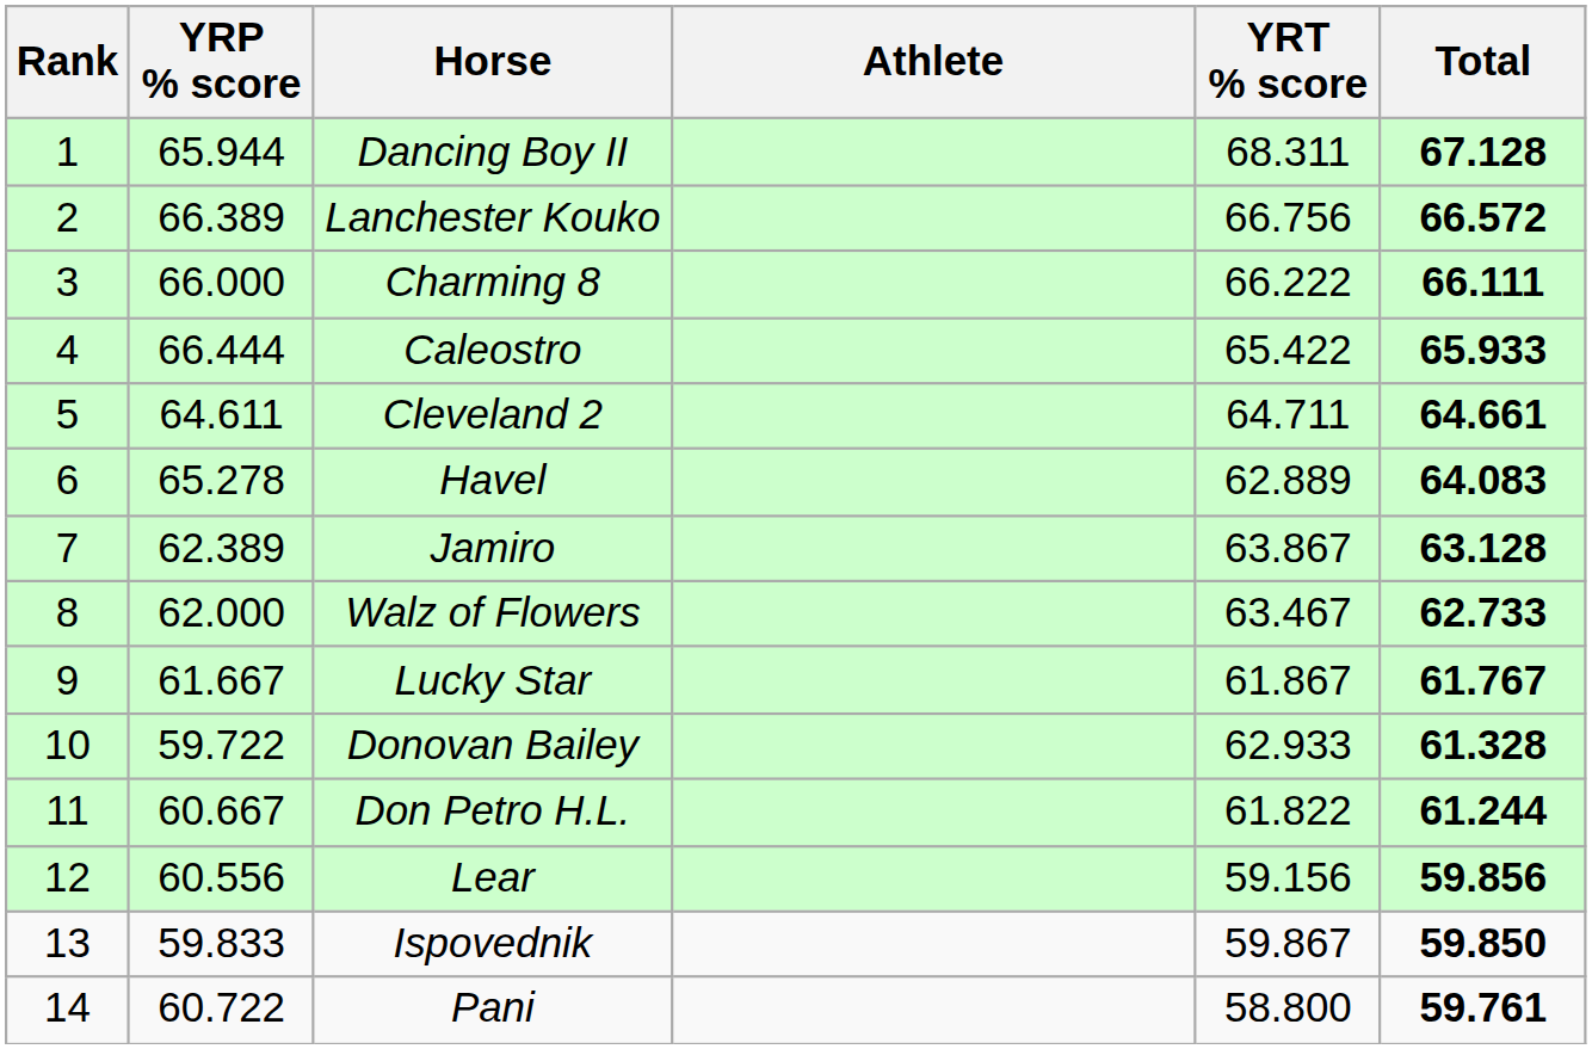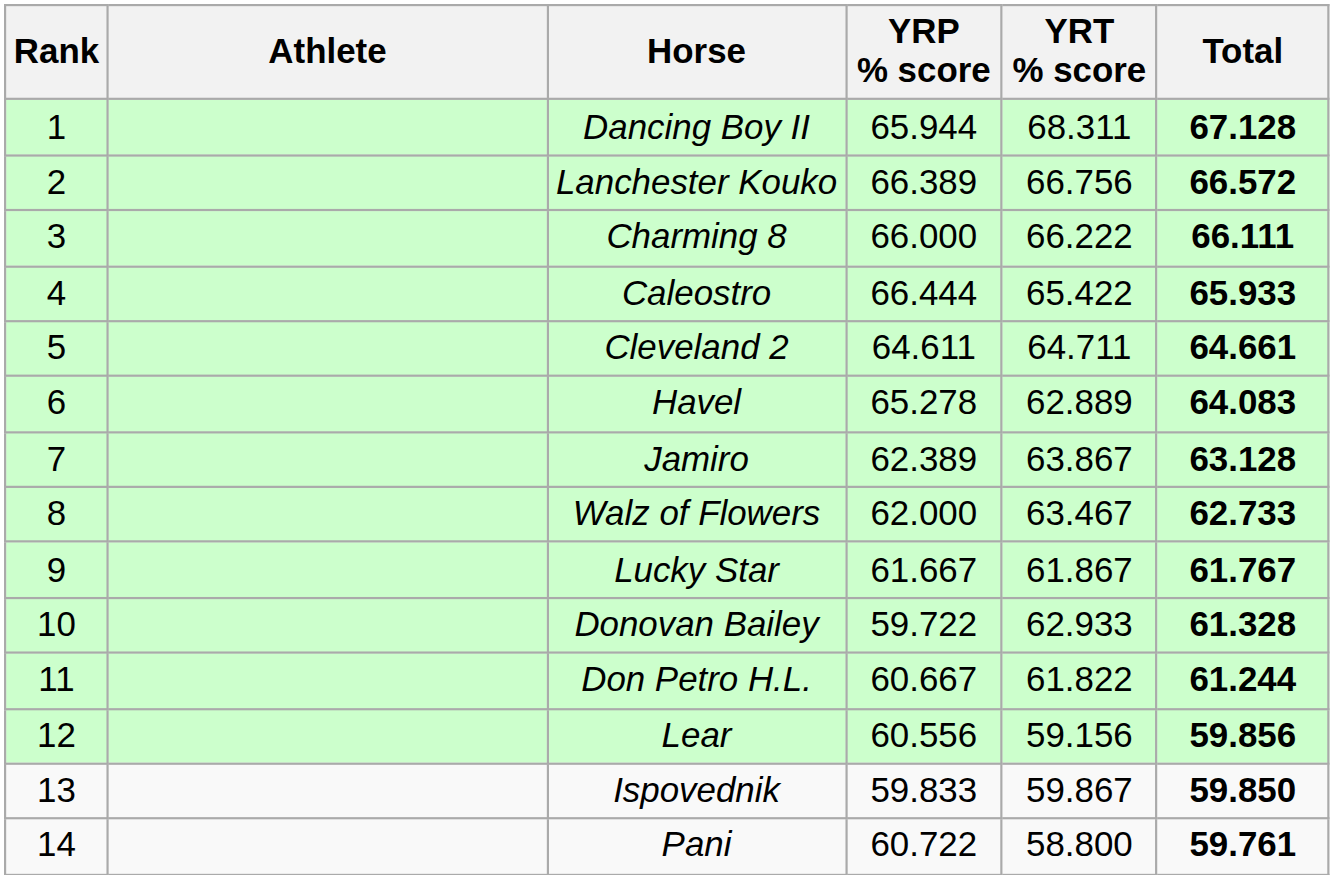columns swapped: Athlete <-> YRP % score
